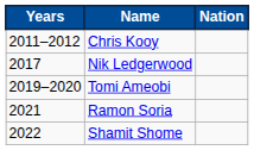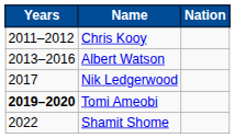+ row: 2013–2016 | Albert Watson
Tomi Ameobi | Years: normal -> bold
- row: 2021 | Ramon Soria
